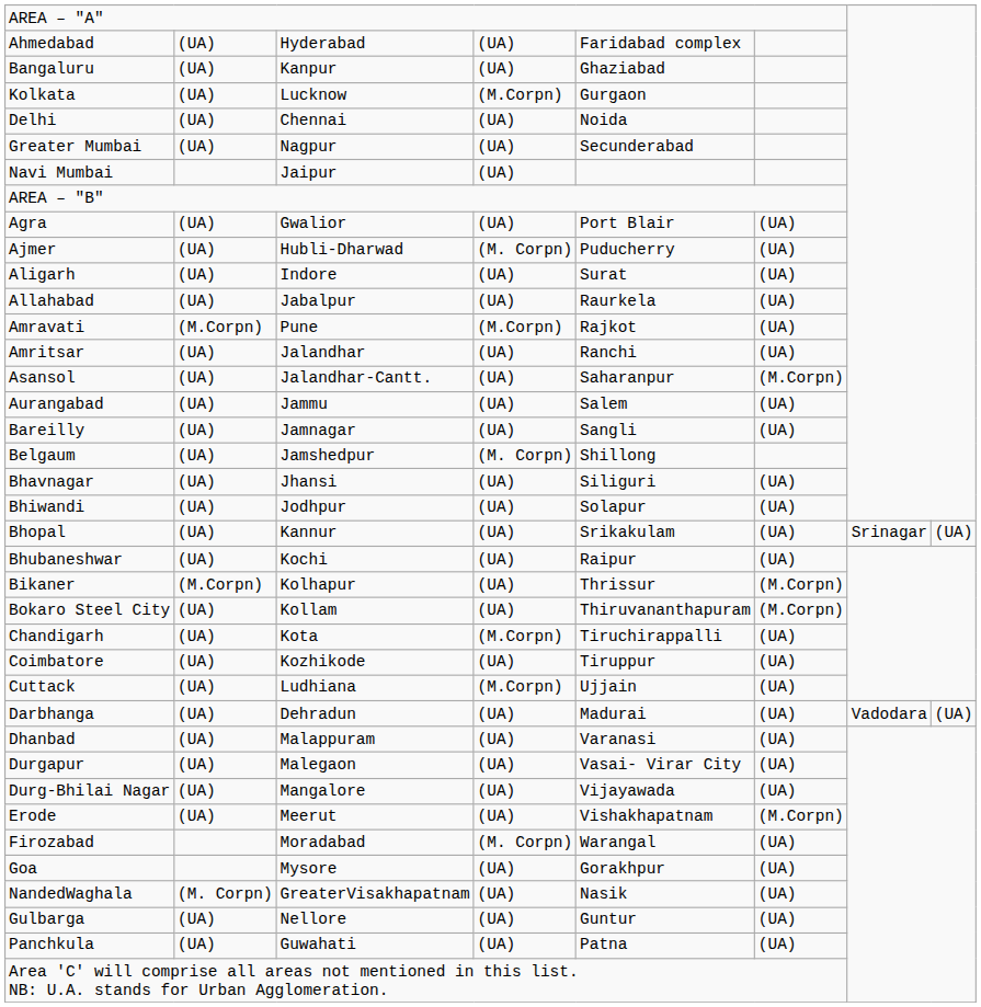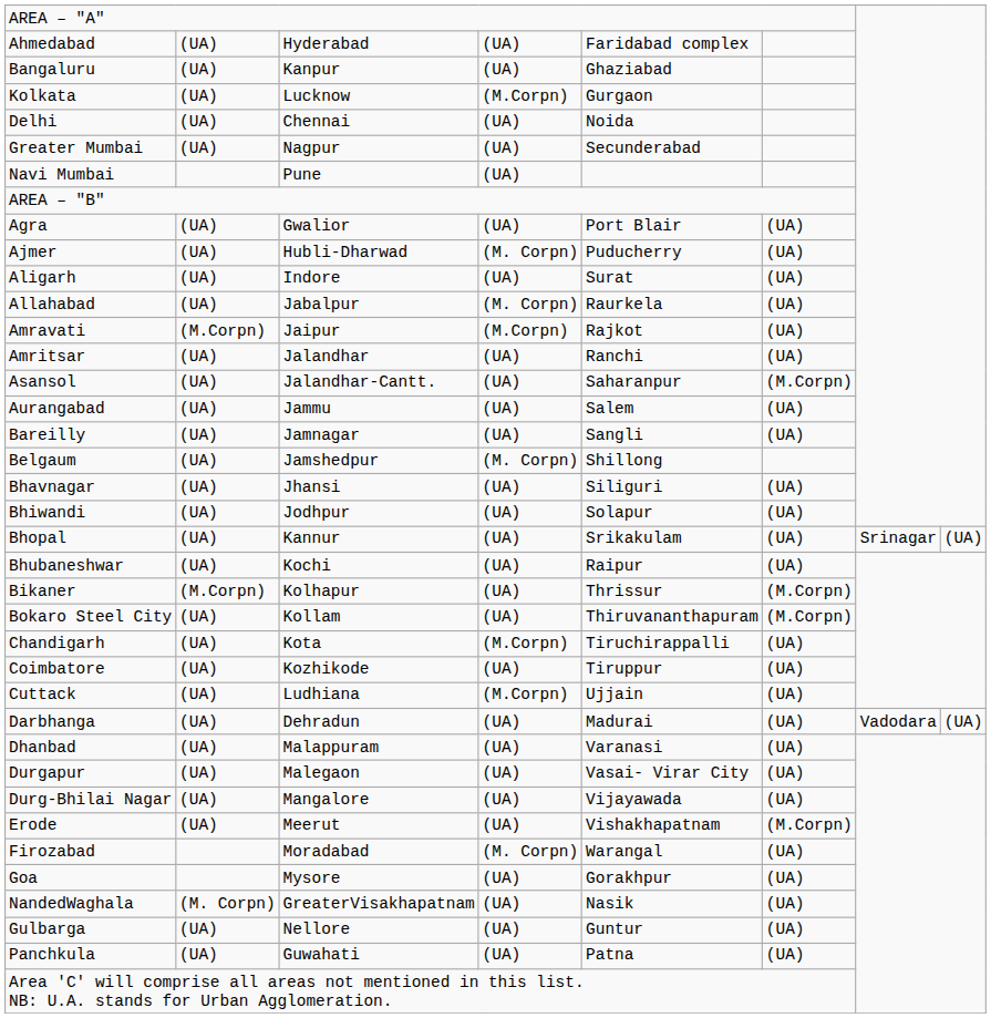Navi Mumbai | column 3: Jaipur -> Pune
Allahabad | column 4: (UA) -> (M. Corpn)
Amravati | column 3: Pune -> Jaipur
